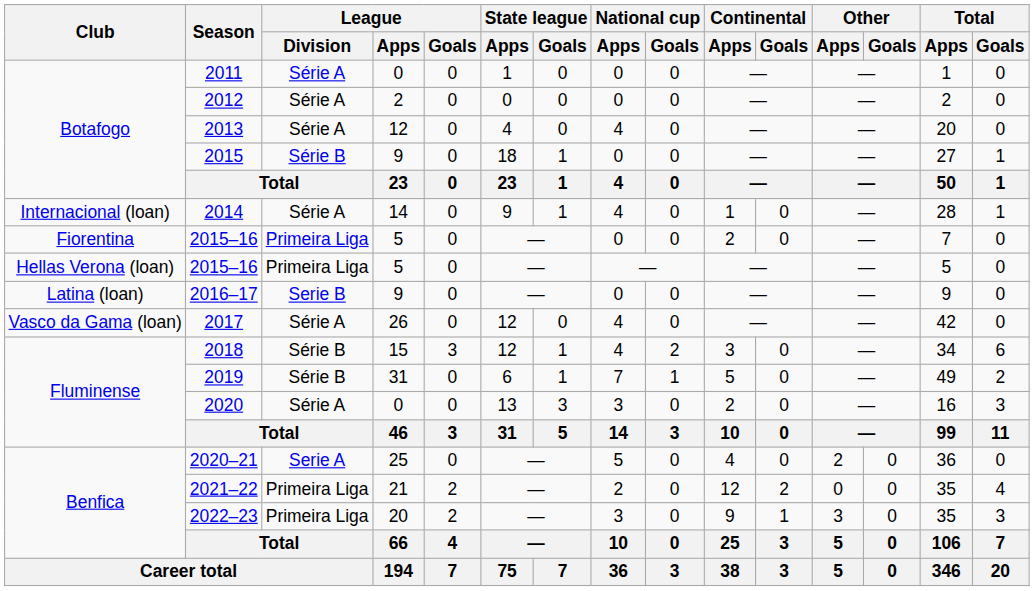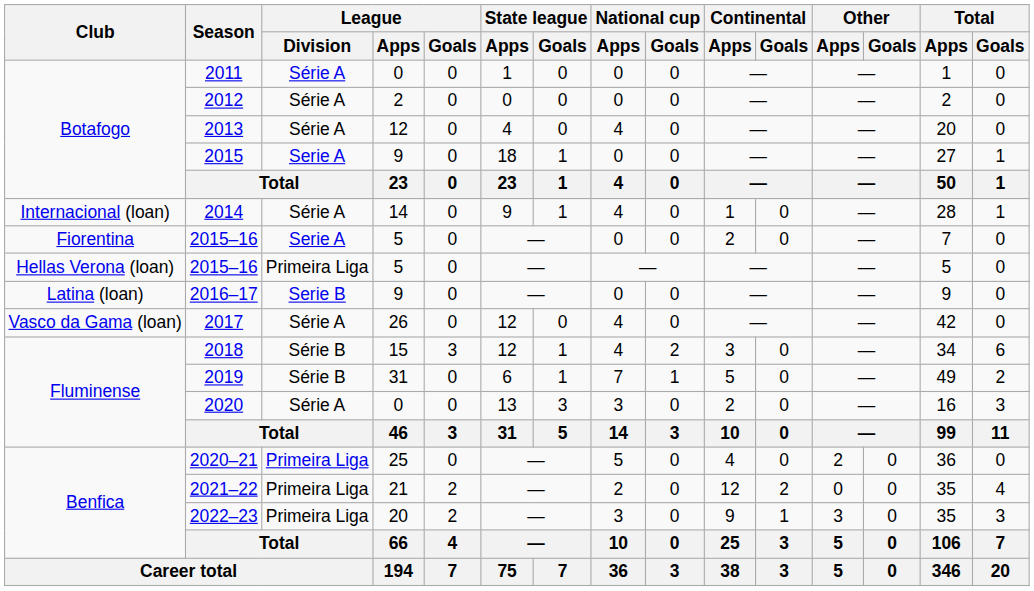2015 | League / Division: Série B -> Serie A
Fiorentina / 2015–16 | League / Division: Primeira Liga -> Serie A
2020–21 | League / Division: Serie A -> Primeira Liga
